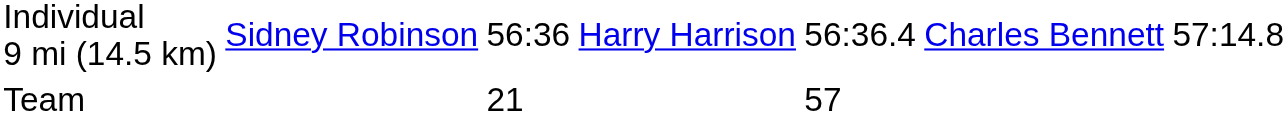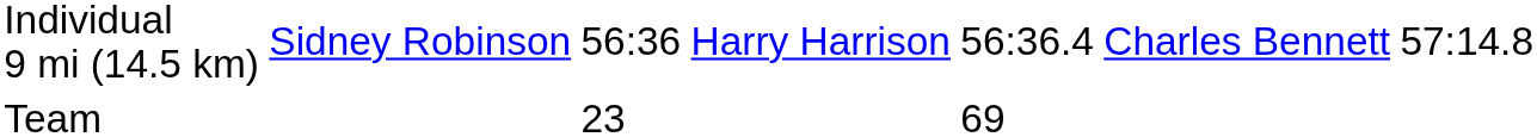Team | column 3: 21 -> 23
Team | column 5: 57 -> 69
